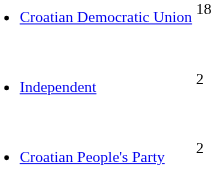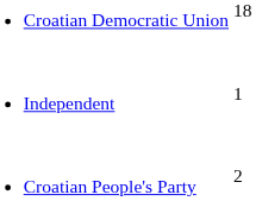Independent | column 2: 2 -> 1
